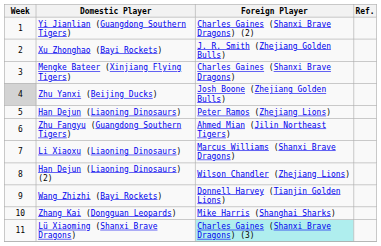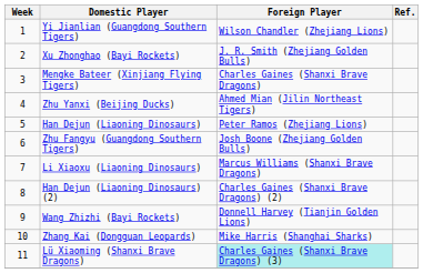Yi Jianlian (Guangdong Southern Tigers) | Foreign Player: Charles Gaines (Shanxi Brave Dragons) (2) -> Wilson Chandler (Zhejiang Lions)
Zhu Yanxi (Beijing Ducks) | Week: lightgrey background -> no background
Zhu Yanxi (Beijing Ducks) | Foreign Player: Josh Boone (Zhejiang Golden Bulls) -> Ahmed Mian (Jilin Northeast Tigers)
Zhu Fangyu (Guangdong Southern Tigers) | Foreign Player: Ahmed Mian (Jilin Northeast Tigers) -> Josh Boone (Zhejiang Golden Bulls)
Han Dejun (Liaoning Dinosaurs) (2) | Foreign Player: Wilson Chandler (Zhejiang Lions) -> Charles Gaines (Shanxi Brave Dragons) (2)
